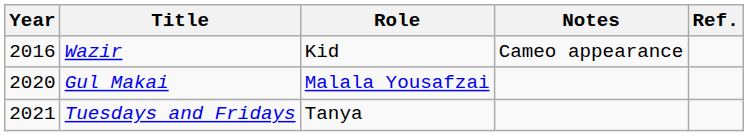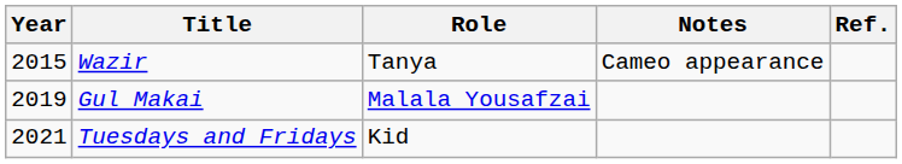Wazir | Year: 2016 -> 2015
Wazir | Role: Kid -> Tanya
Gul Makai | Year: 2020 -> 2019
Tuesdays and Fridays | Role: Tanya -> Kid
